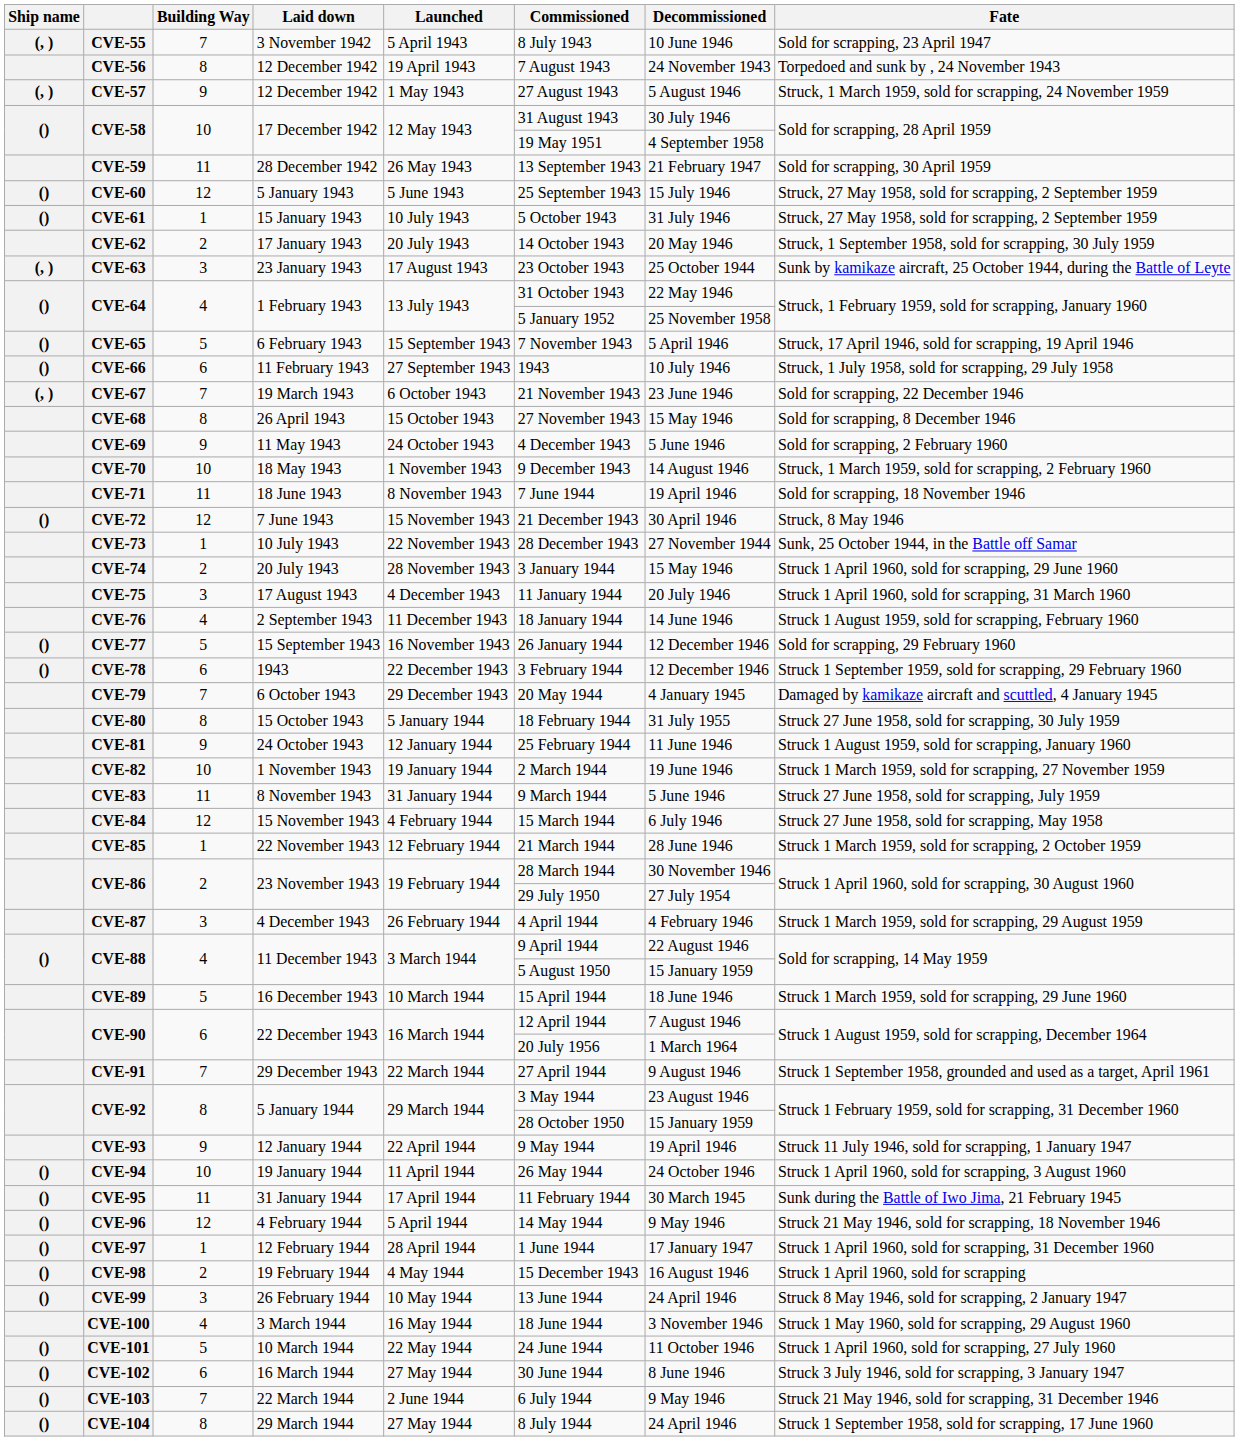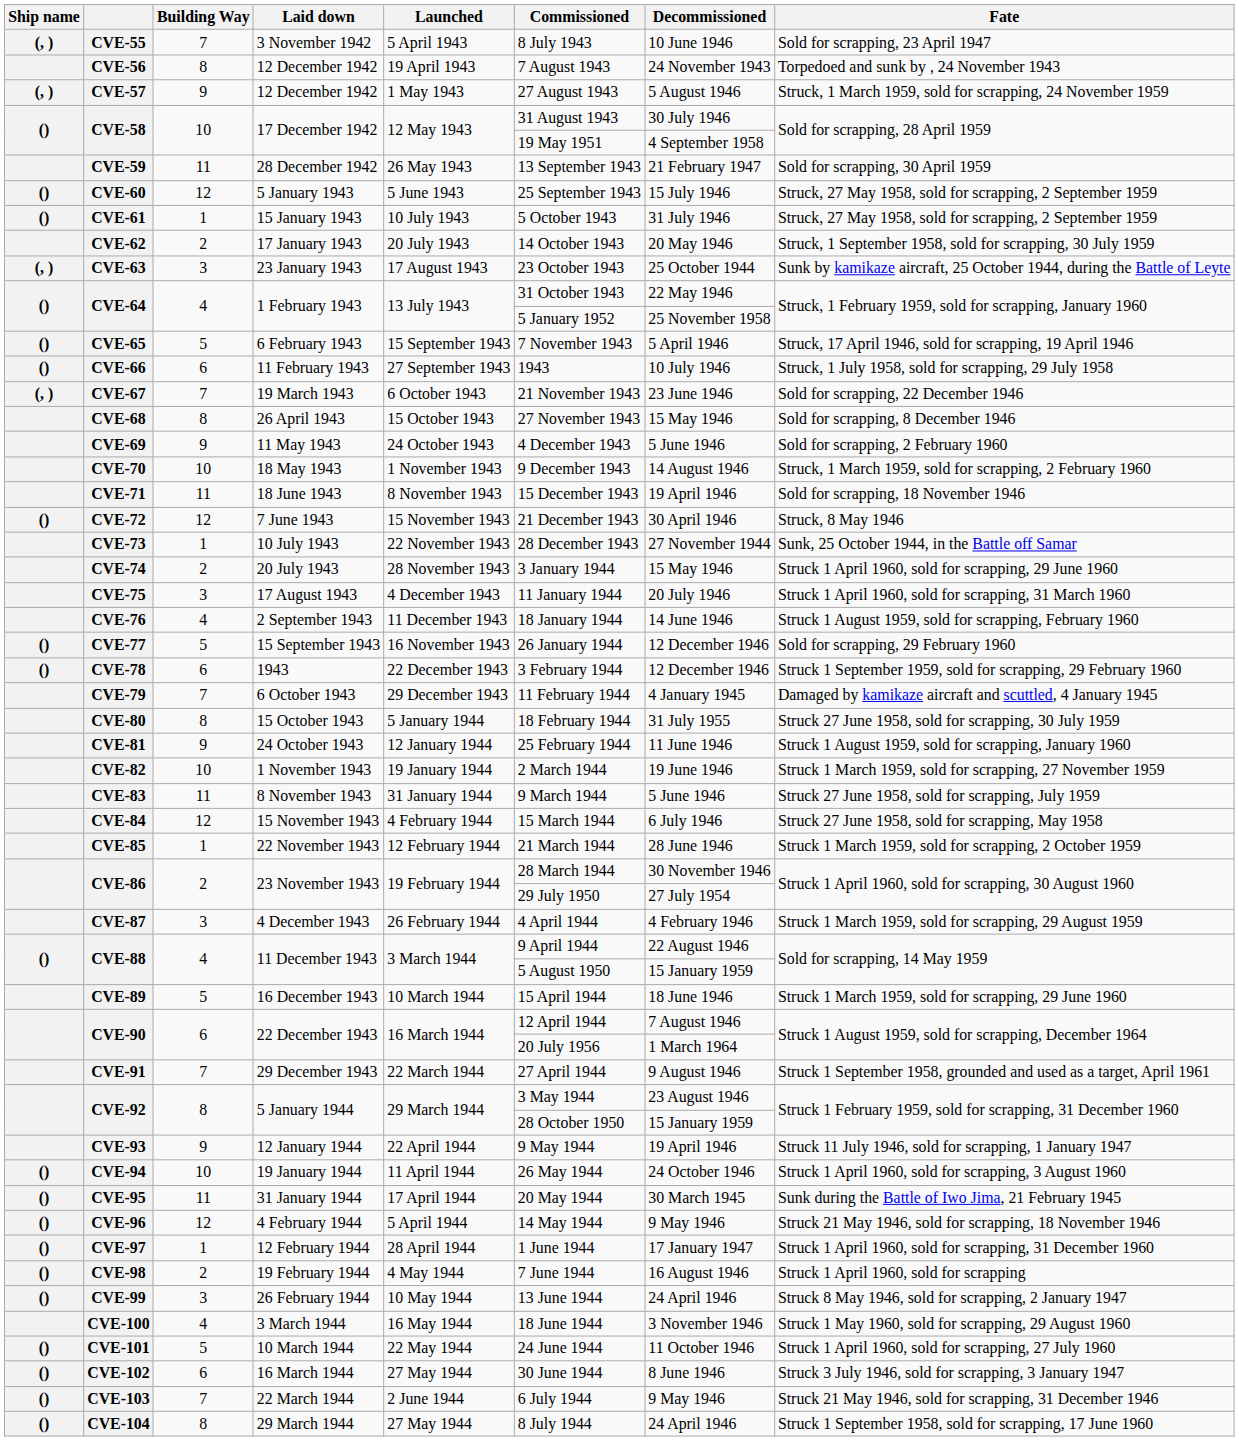CVE-71 | Commissioned: 7 June 1944 -> 15 December 1943
CVE-79 | Commissioned: 20 May 1944 -> 11 February 1944
CVE-95 | Commissioned: 11 February 1944 -> 20 May 1944
CVE-98 | Commissioned: 15 December 1943 -> 7 June 1944
